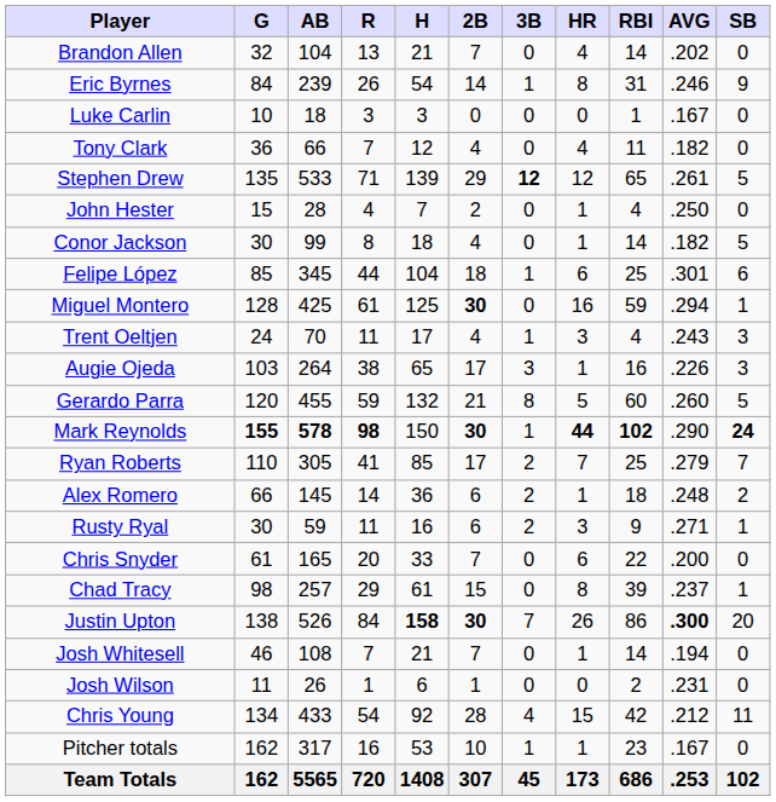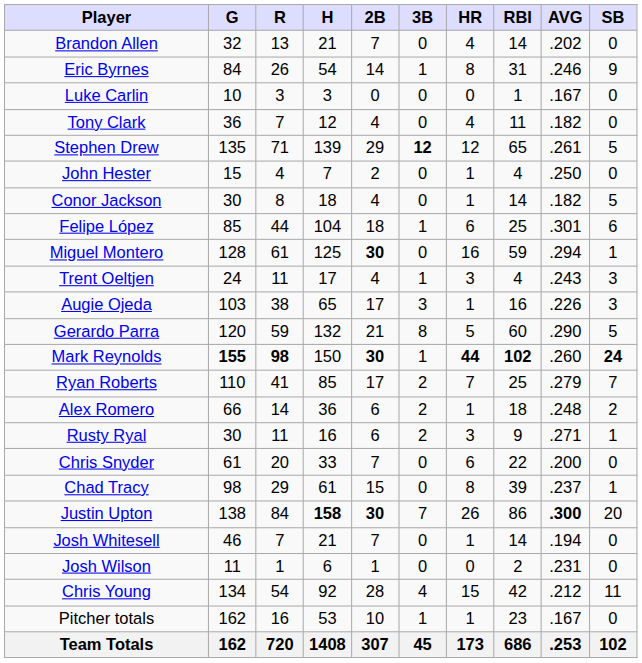- column: AB | 104 | 239 | 18 | 66 | 533 | 28 | 99 | 345 | 425 | 70 | 264 | 455 | 578 | 305 | 145 | 59 | 165 | 257 | 526 | 108 | 26 | 433 | 317 | 5565
Gerardo Parra | AVG: .260 -> .290
Mark Reynolds | AVG: .290 -> .260
